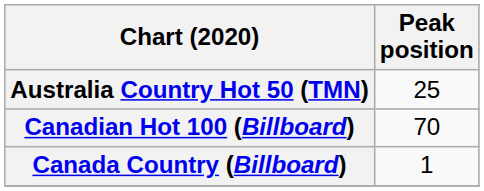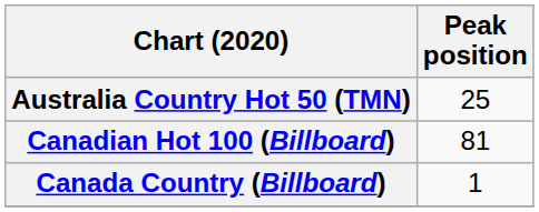Canadian Hot 100 (Billboard) | Peak position: 70 -> 81
